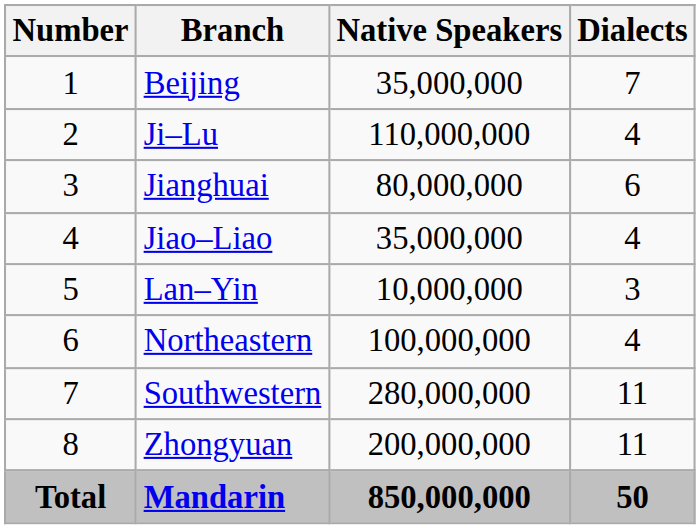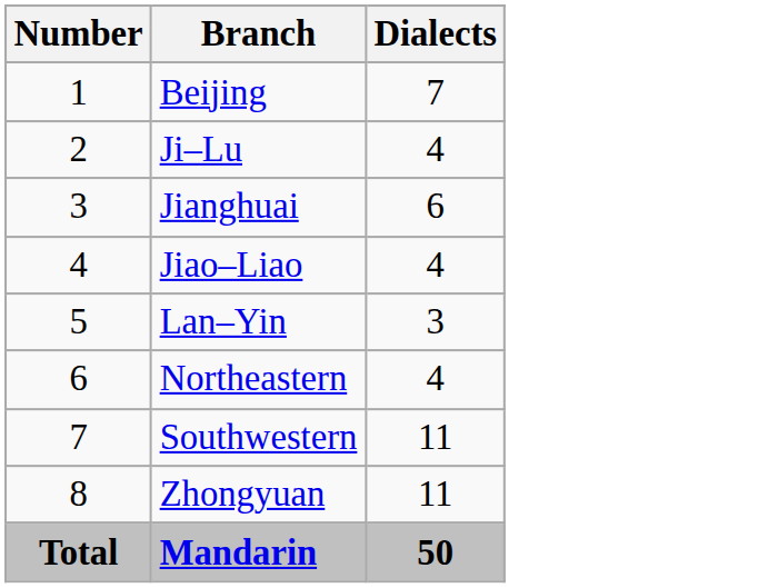- column: Native Speakers | 35,000,000 | 110,000,000 | 80,000,000 | 35,000,000 | 10,000,000 | 100,000,000 | 280,000,000 | 200,000,000 | 850,000,000
